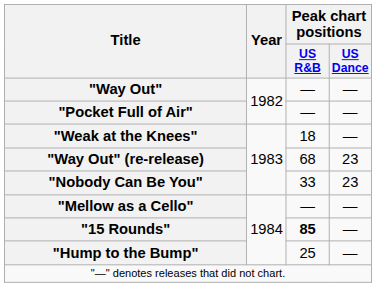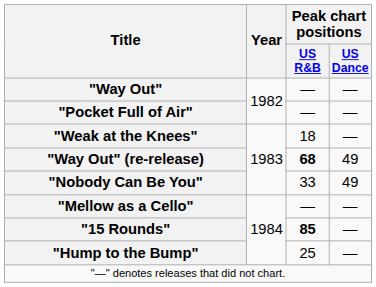"Way Out" (re-release) | Peak chart positions / US R&B: normal -> bold
"Way Out" (re-release) | Peak chart positions / US Dance: 23 -> 49
"Nobody Can Be You" | Peak chart positions / US Dance: 23 -> 49
